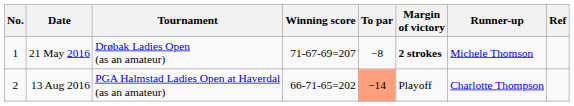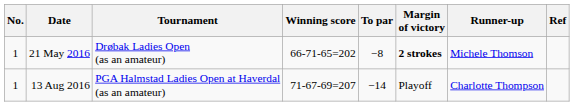21 May 2016 | Winning score: 71-67-69=207 -> 66-71-65=202
13 Aug 2016 | No.: 2 -> 1
13 Aug 2016 | Winning score: 66-71-65=202 -> 71-67-69=207
13 Aug 2016 | To par: lightsalmon background -> no background
